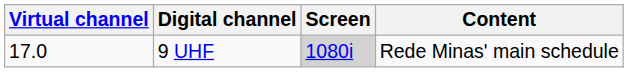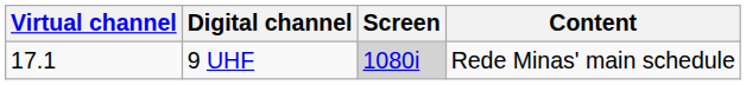9 UHF | Virtual channel: 17.0 -> 17.1
